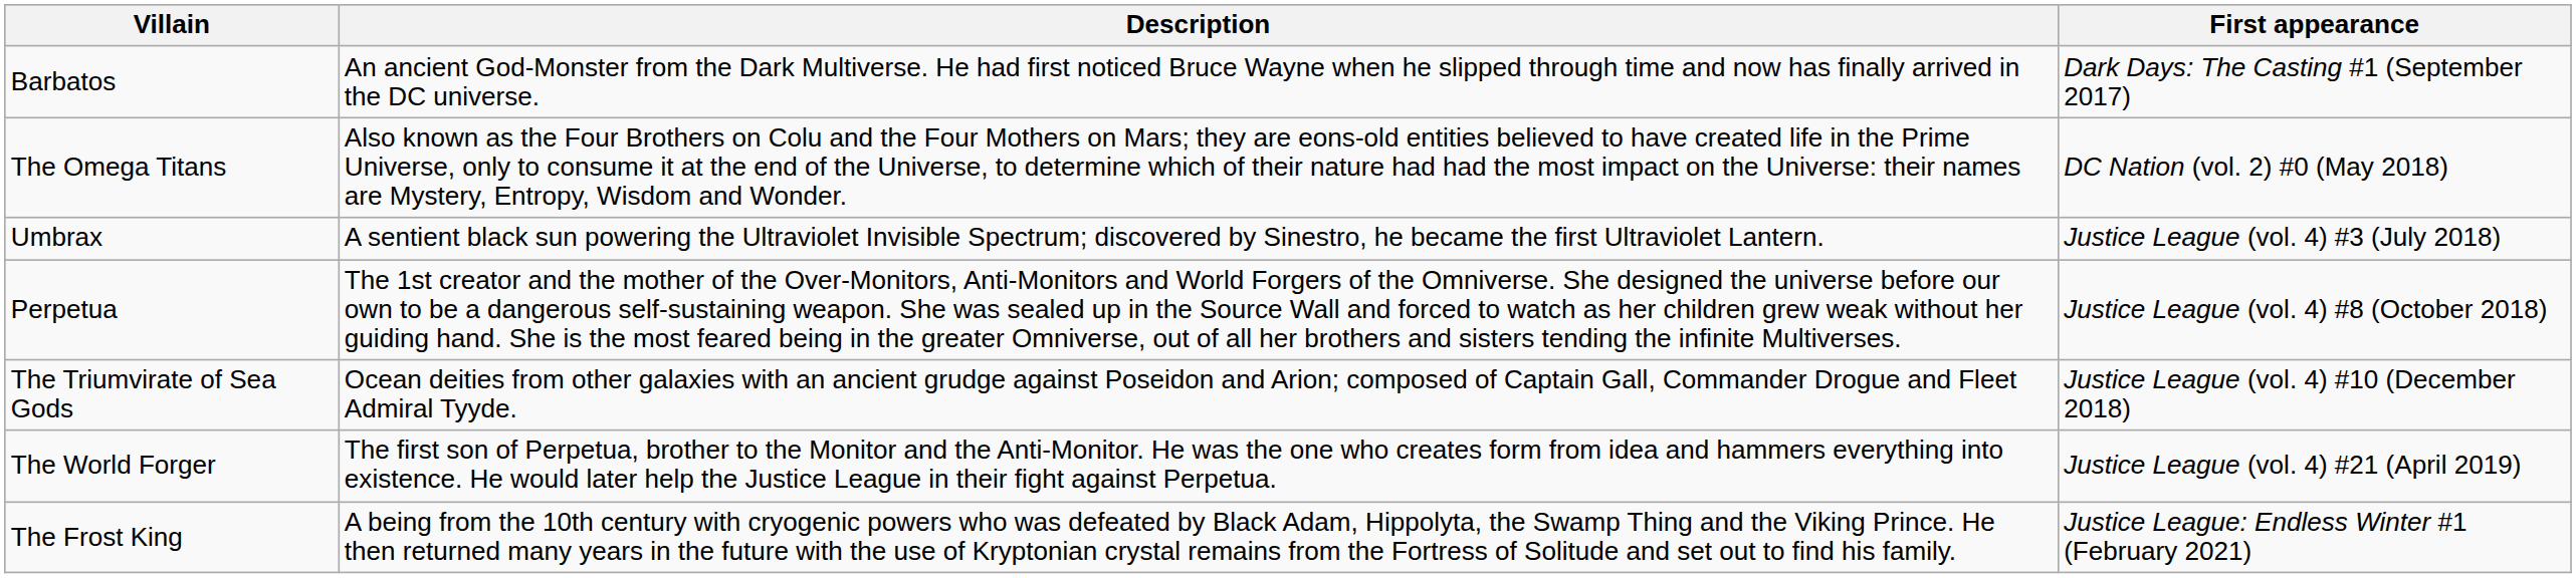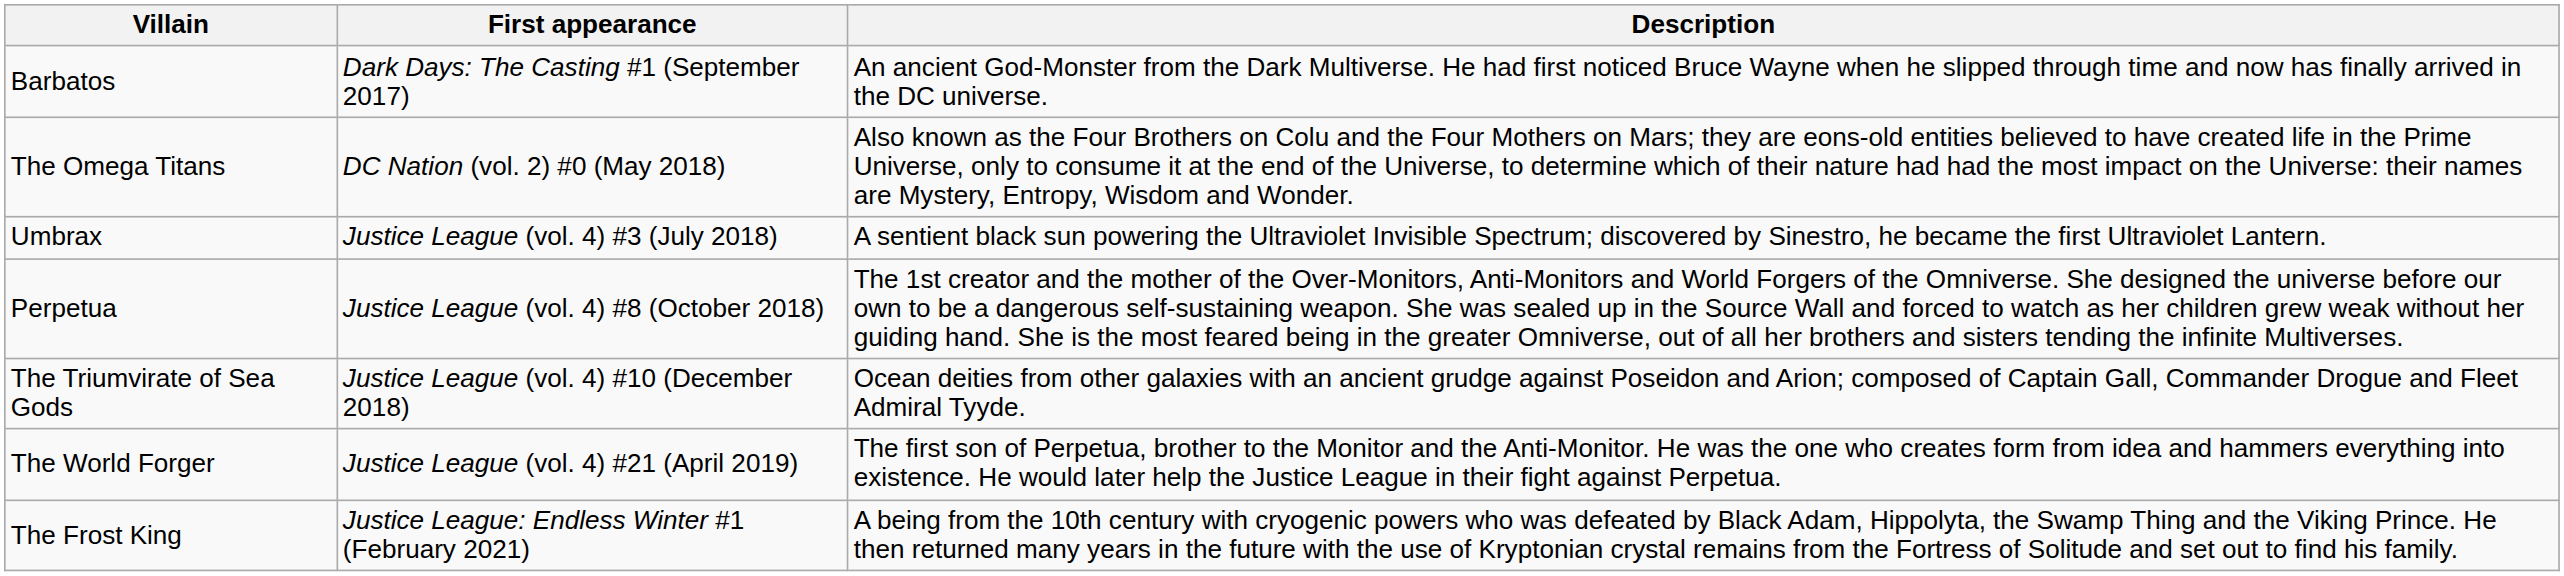columns swapped: First appearance <-> Description
